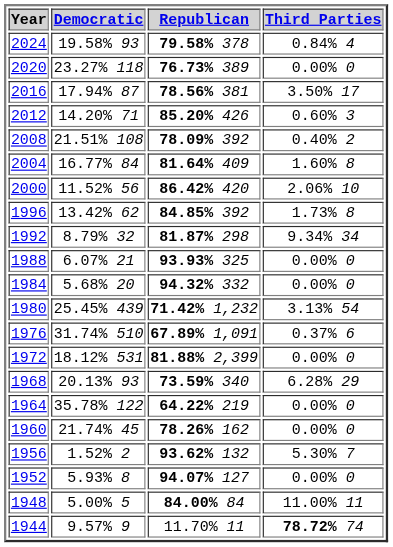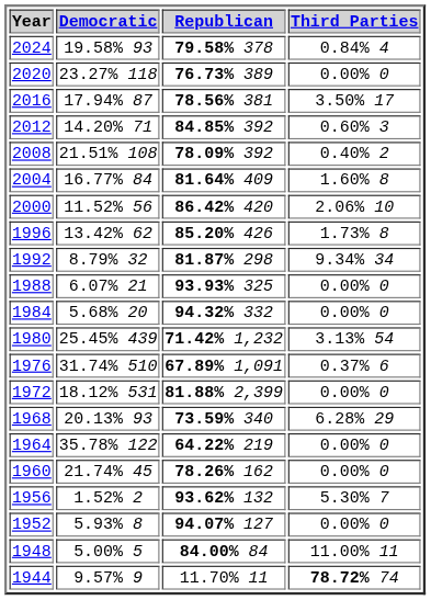2012 | Republican: 85.20% 426 -> 84.85% 392
1996 | Republican: 84.85% 392 -> 85.20% 426
